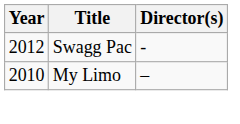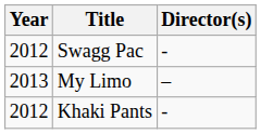My Limo | Year: 2010 -> 2013
+ row: 2012 | Khaki Pants | -
